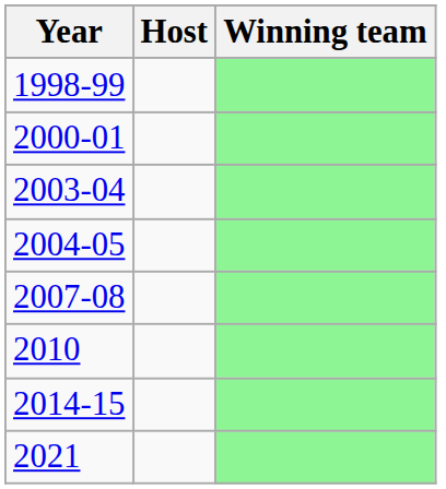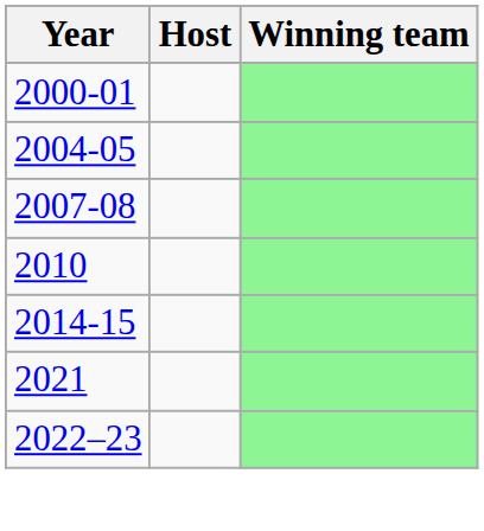- row: 1998-99
- row: 2003-04
+ row: 2022–23
